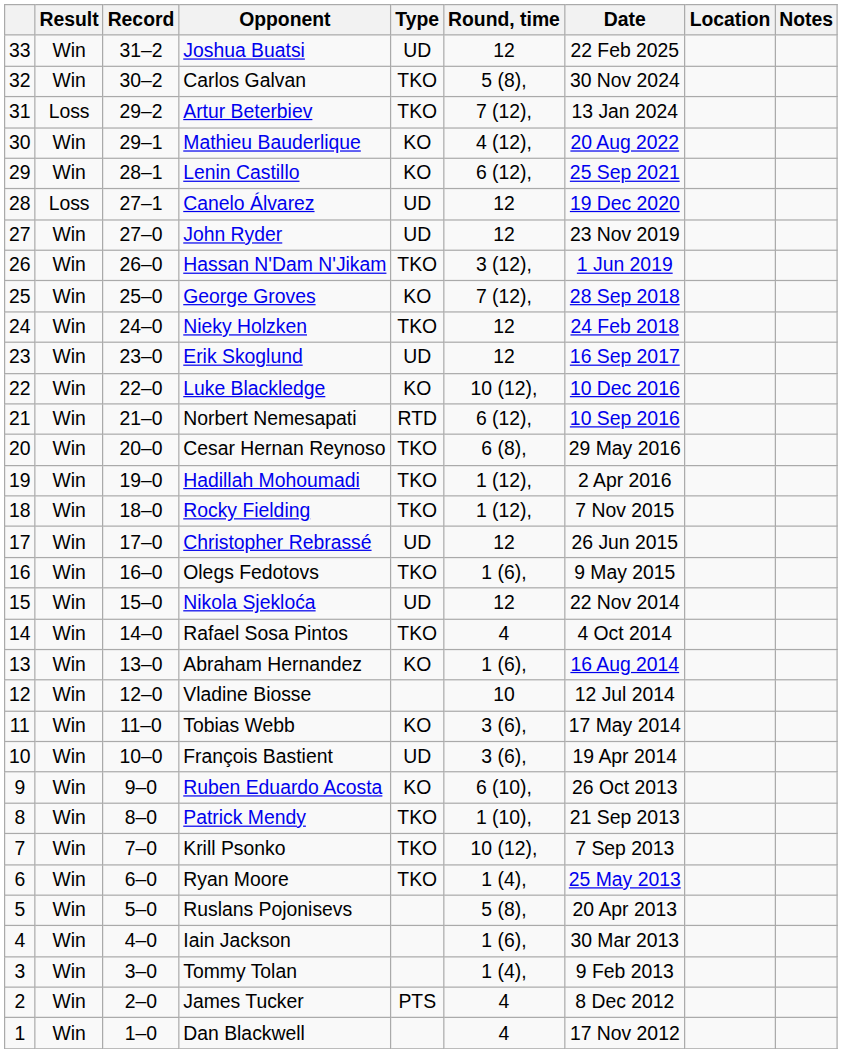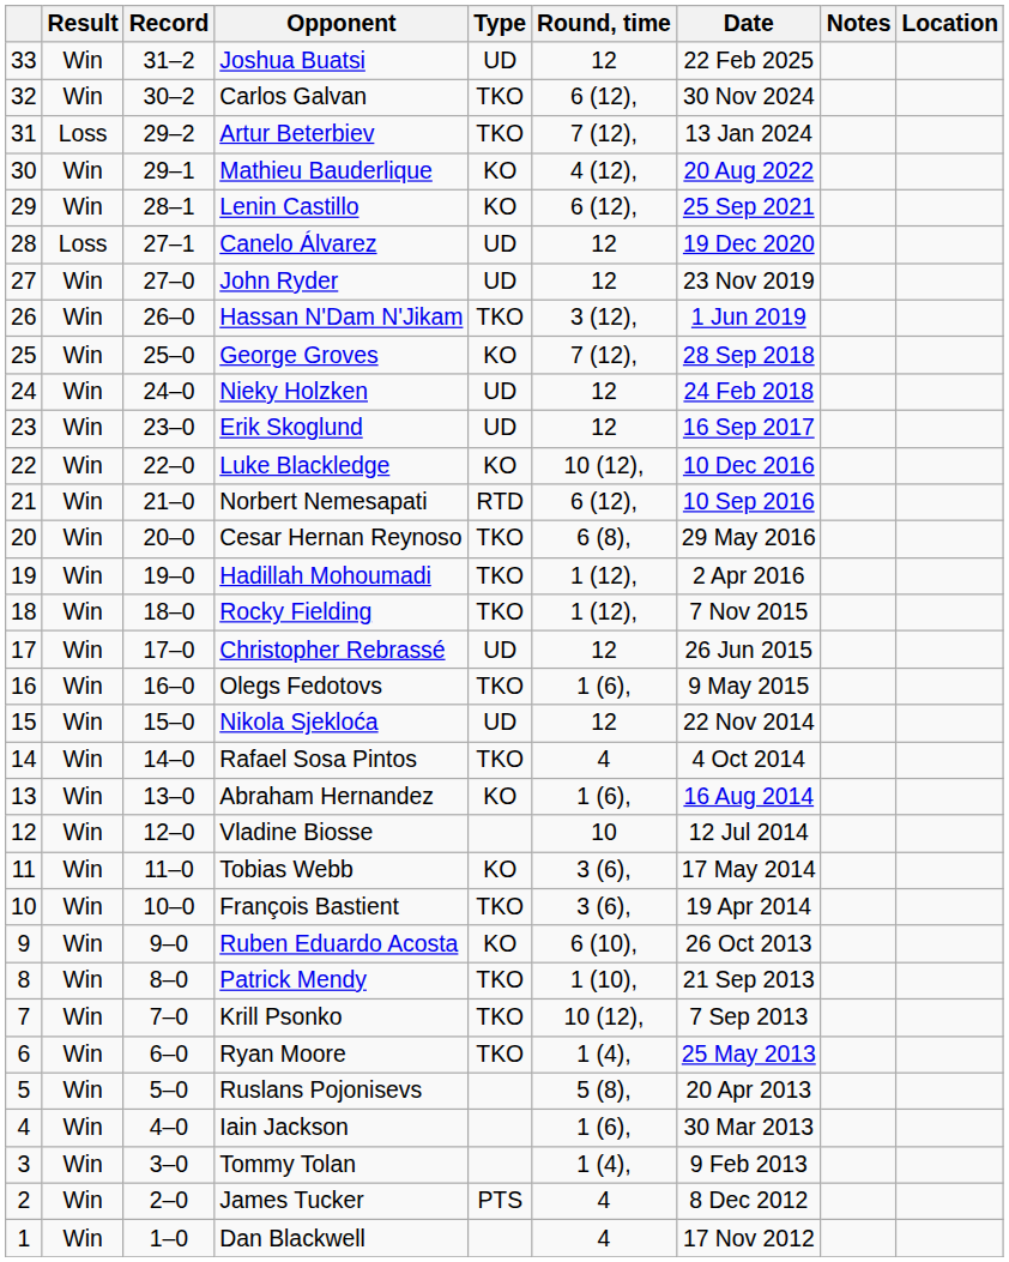columns swapped: Location <-> Notes
Carlos Galvan | Round, time: 5 (8), -> 6 (12),
Nieky Holzken | Type: TKO -> UD
François Bastient | Type: UD -> TKO
